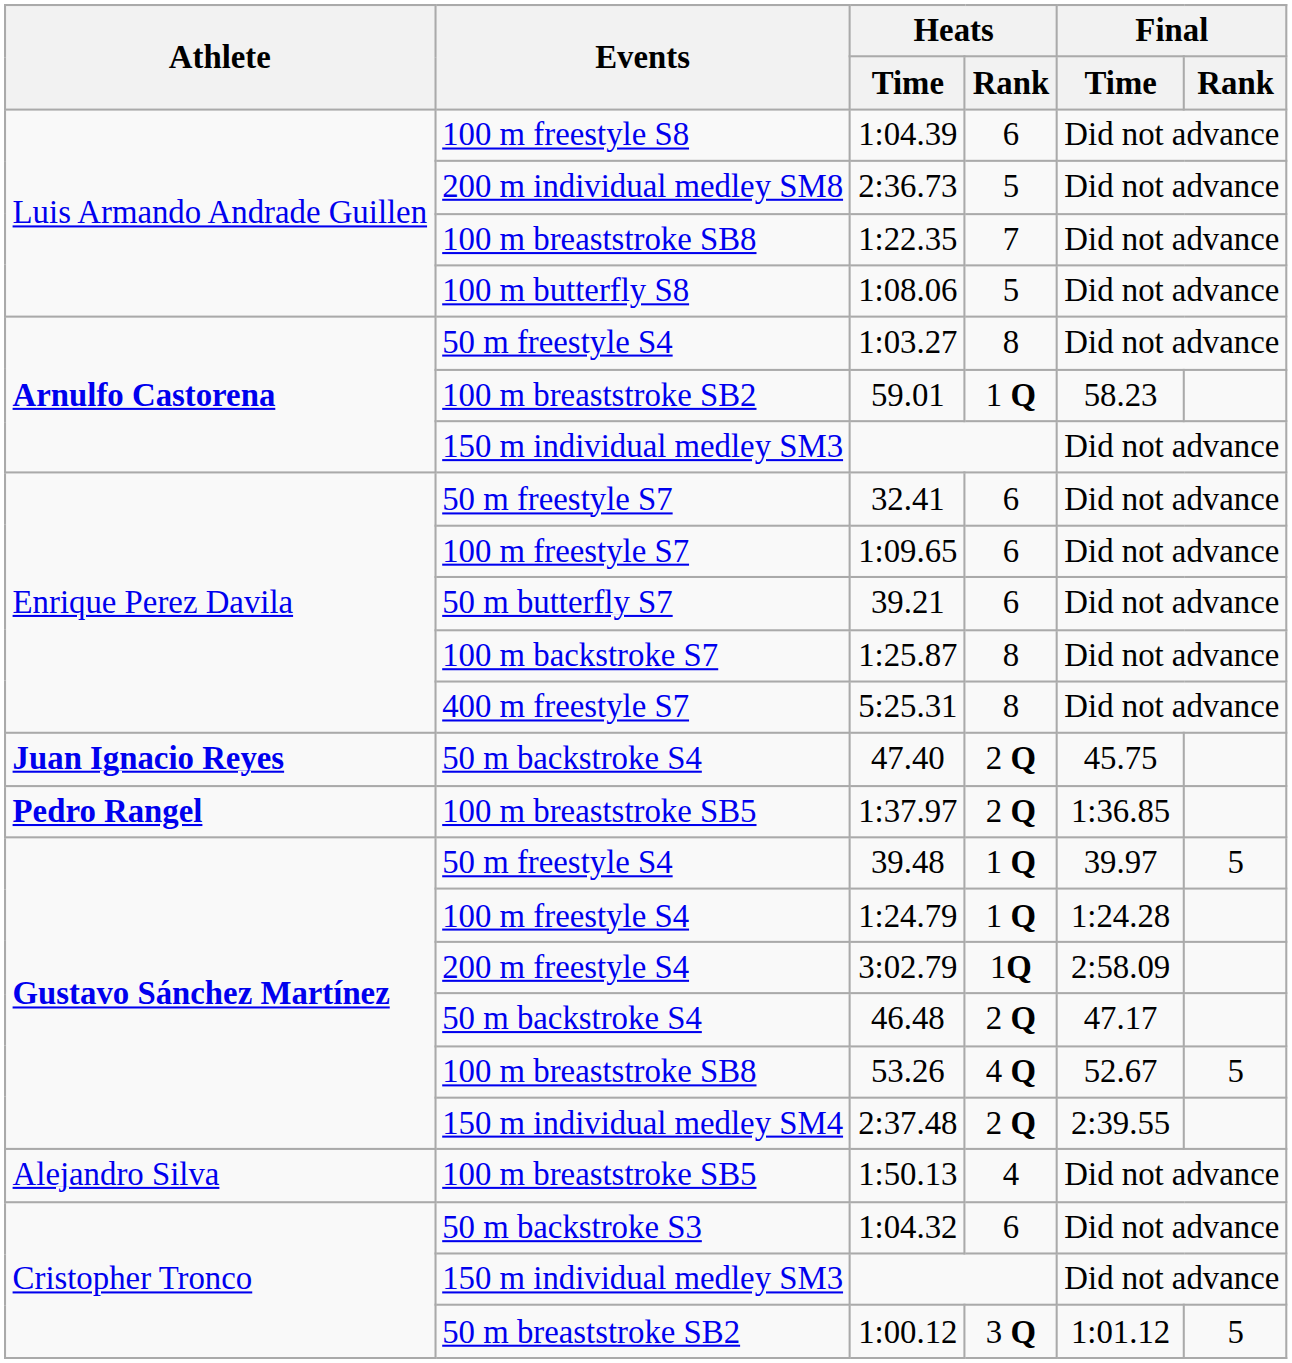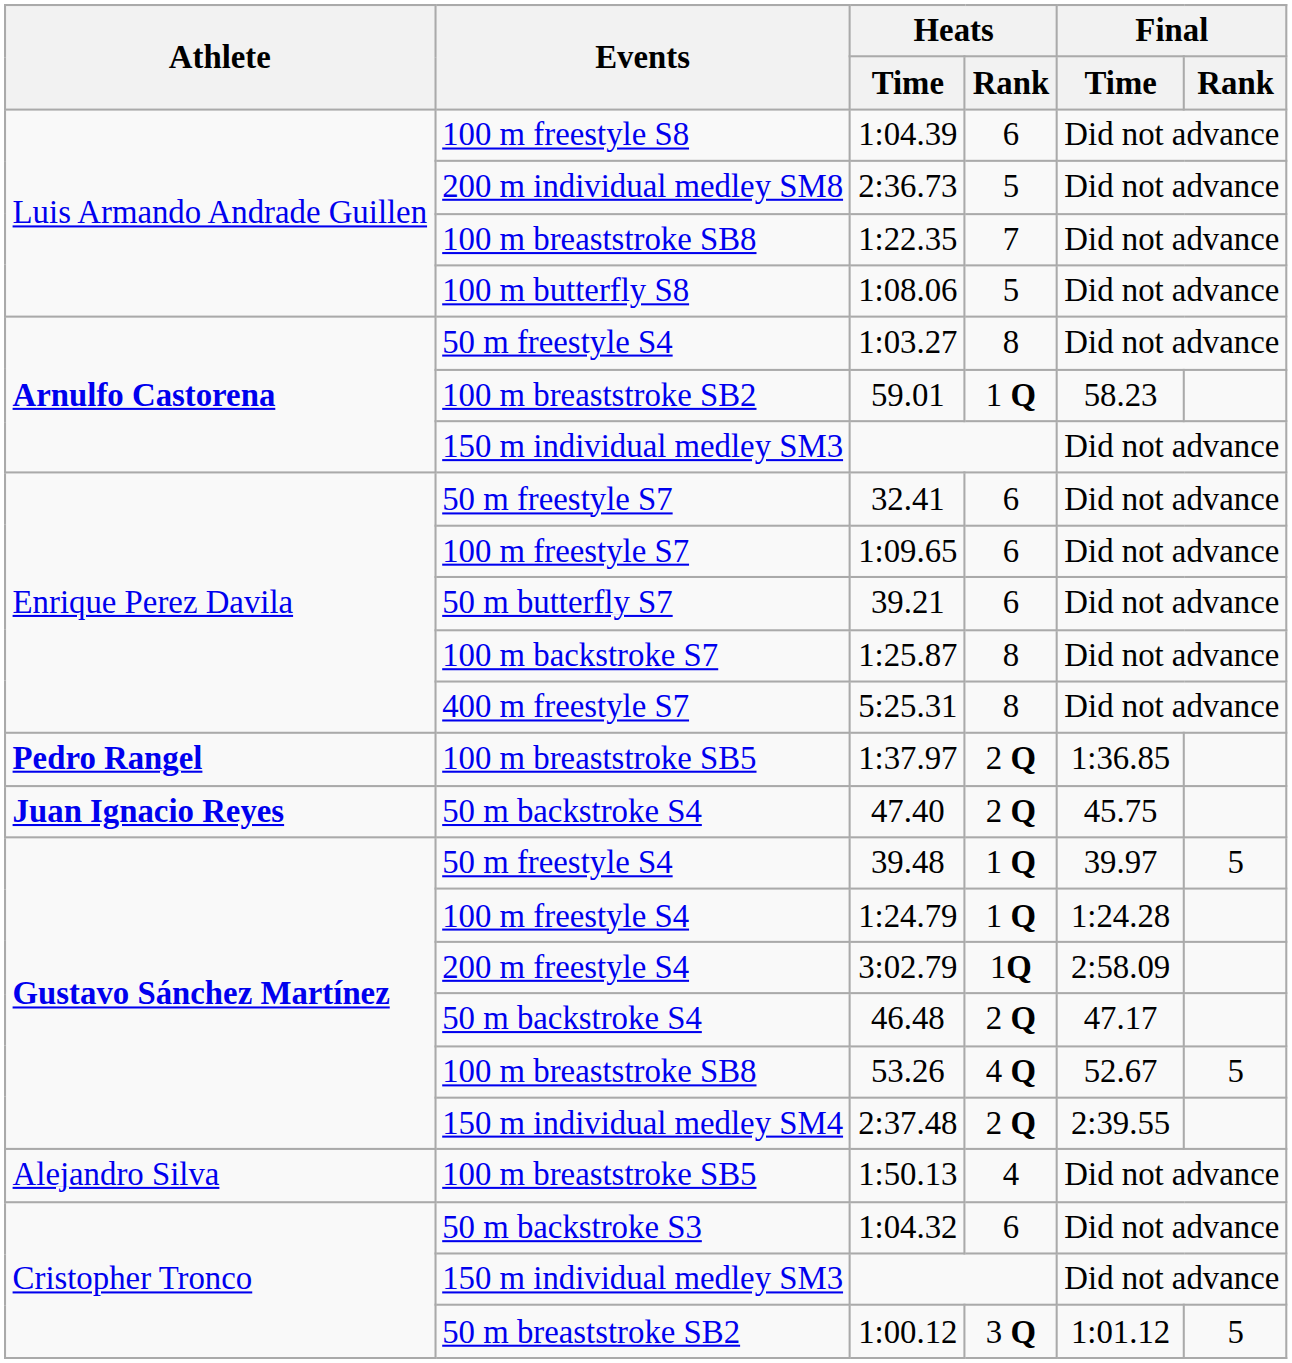rows swapped: 1:37.97 <-> 47.40
